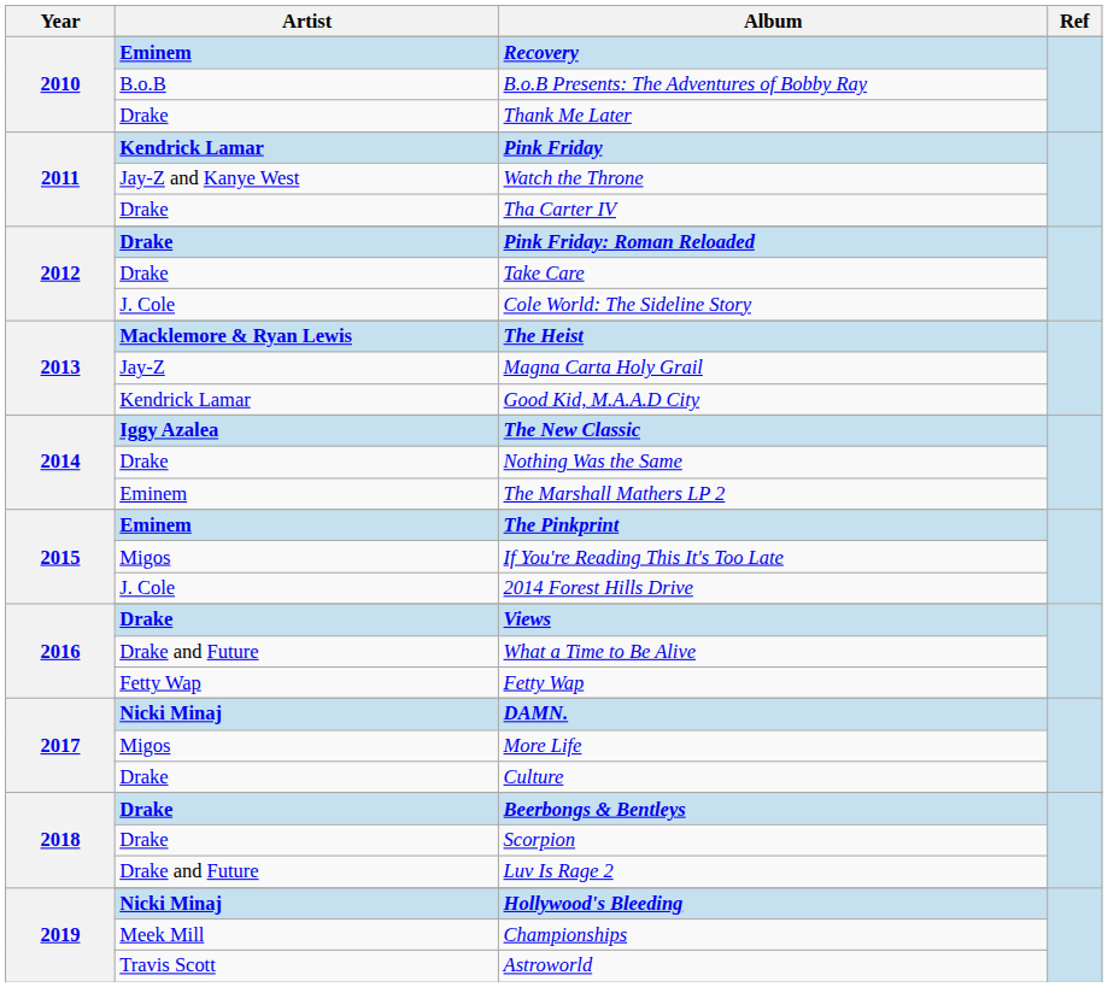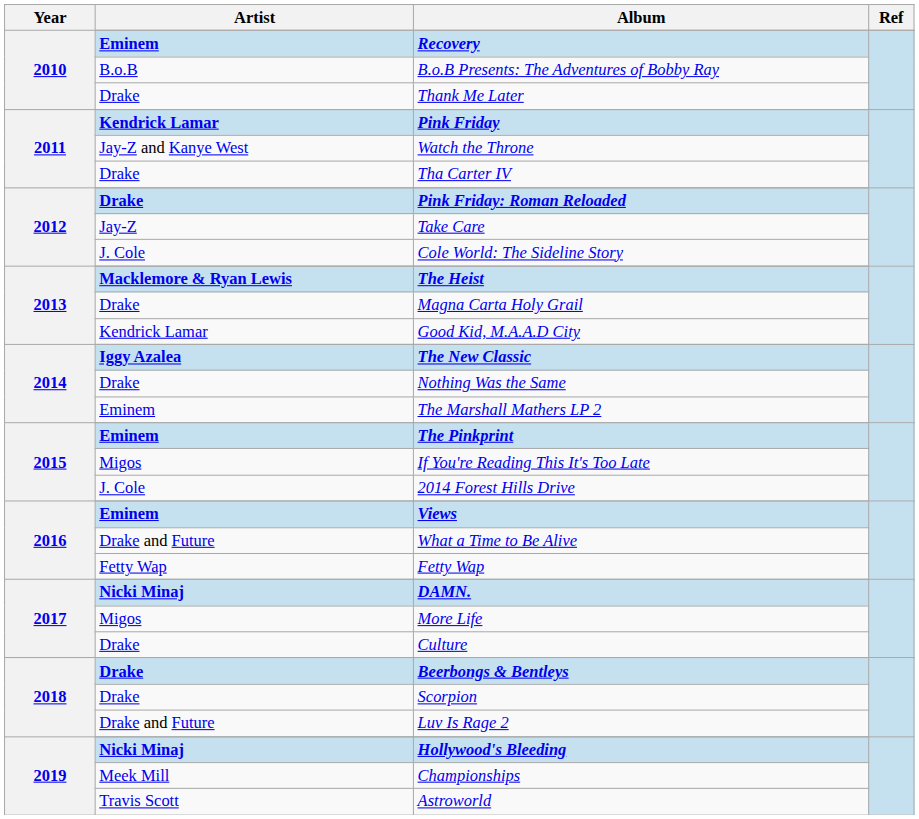Take Care | Artist: Drake -> Jay-Z
Magna Carta Holy Grail | Artist: Jay-Z -> Drake
Views | Artist: Drake -> Eminem
